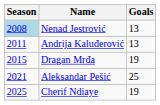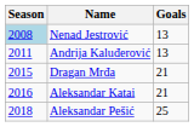Dragan Mrđa | Goals: 19 -> 21
+ row: 2016 | Aleksandar Katai | 21
Aleksandar Pešić | Season: 2021 -> 2018
- row: 2025 | Cherif Ndiaye | 19
